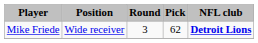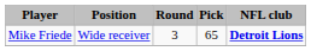Mike Friede | Pick: 62 -> 65
